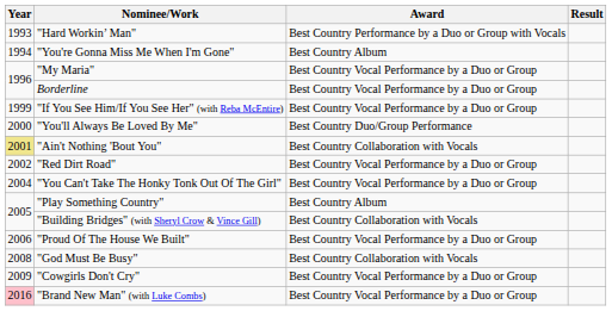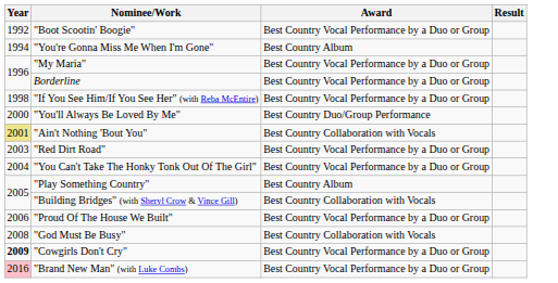+ row: 1992 | "Boot Scootin' Boogie" | Best Country Vocal Performance by a Duo or Group
- row: 1993 | "Hard Workin’ Man" | Best Country Performance by a Duo or Group with Vocals
"If You See Him/If You See Her" (with Reba McEntire) | Year: 1999 -> 1998
"Red Dirt Road" | Year: 2002 -> 2003
"Cowgirls Don't Cry" | Year: normal -> bold
